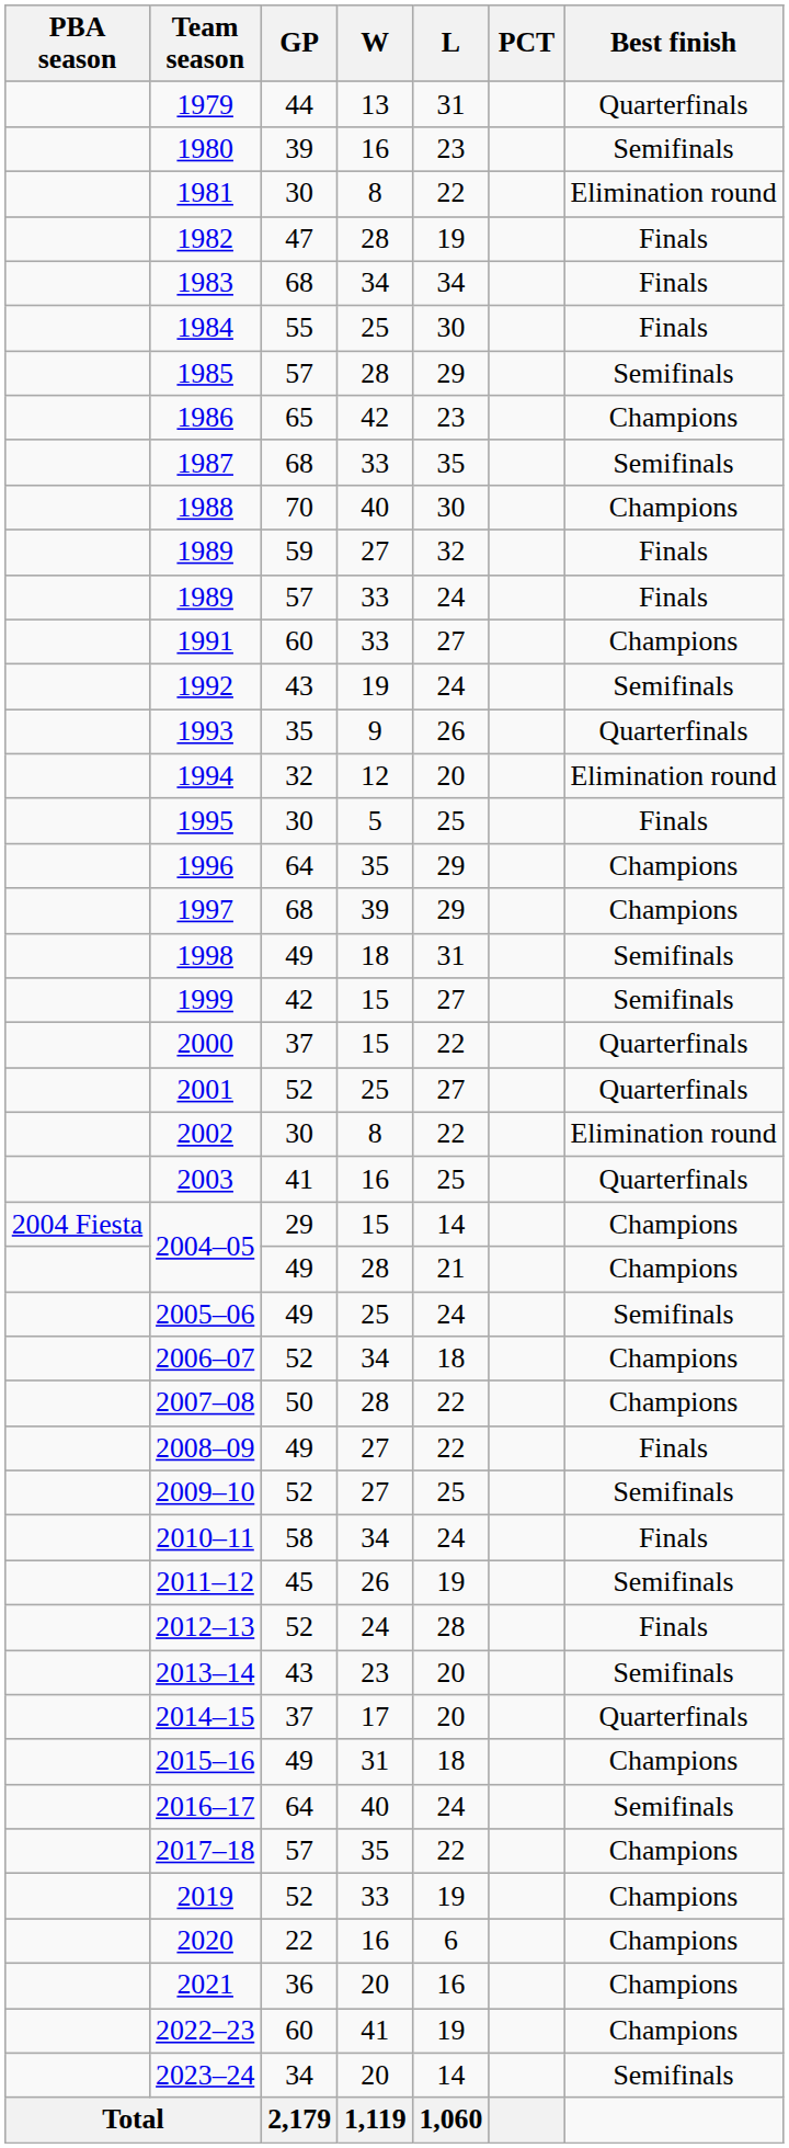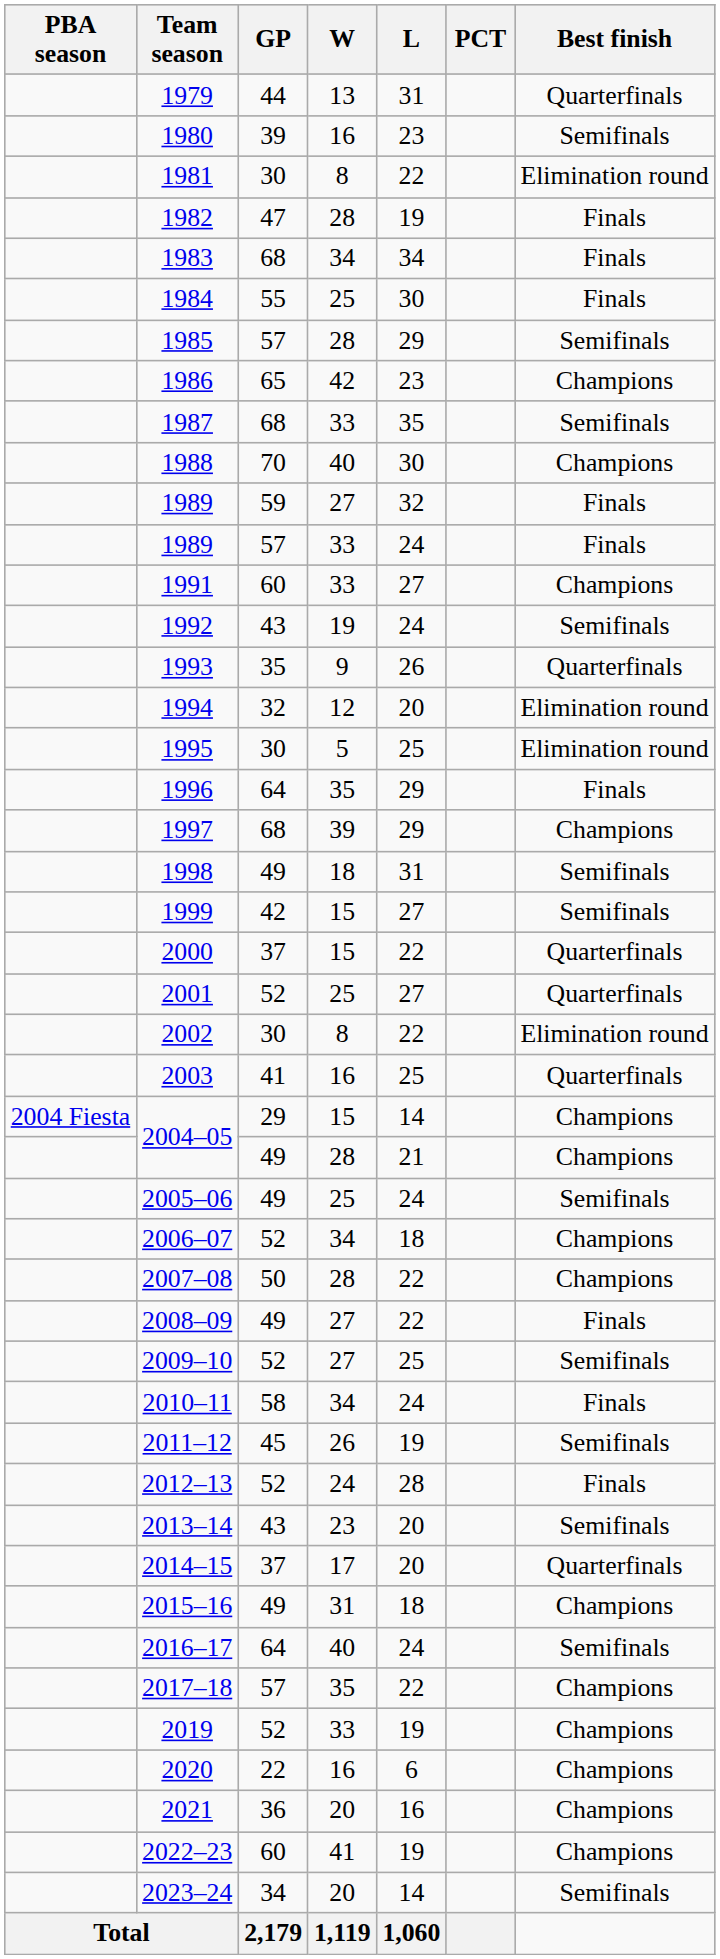1995 | Best finish: Finals -> Elimination round
1996 | Best finish: Champions -> Finals
